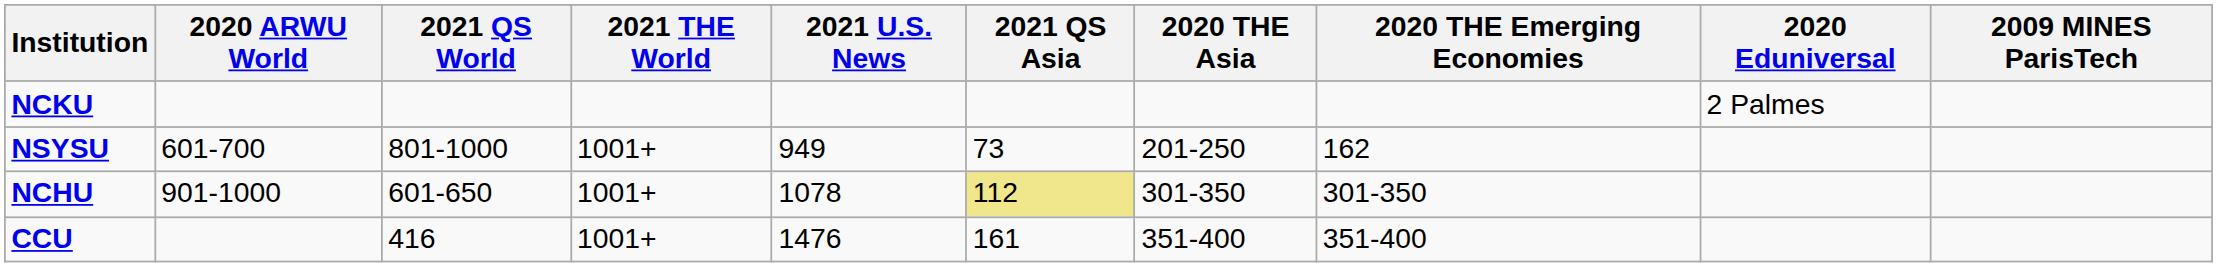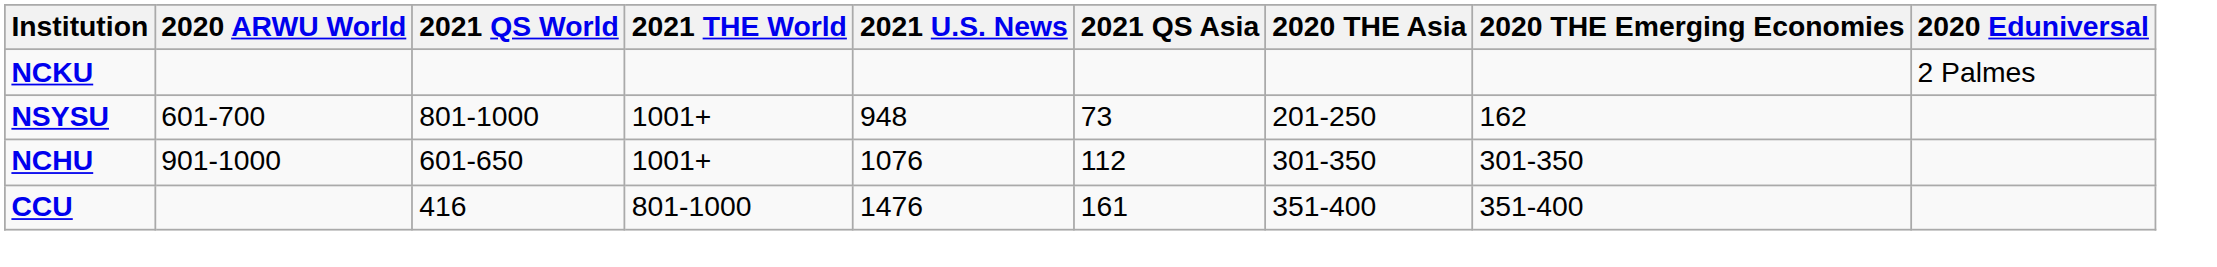- column: 2009 MINES ParisTech
NSYSU | 2021 U.S. News: 949 -> 948
NCHU | 2021 U.S. News: 1078 -> 1076
NCHU | 2021 QS Asia: khaki background -> no background
CCU | 2021 THE World: 1001+ -> 801-1000
